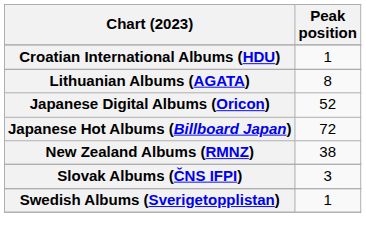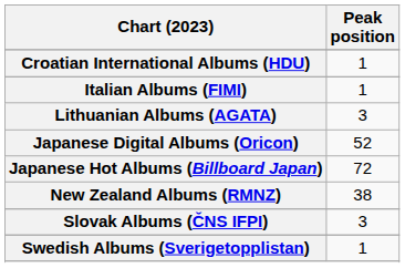+ row: Italian Albums (FIMI) | 1
Lithuanian Albums (AGATA) | Peak position: 8 -> 3
